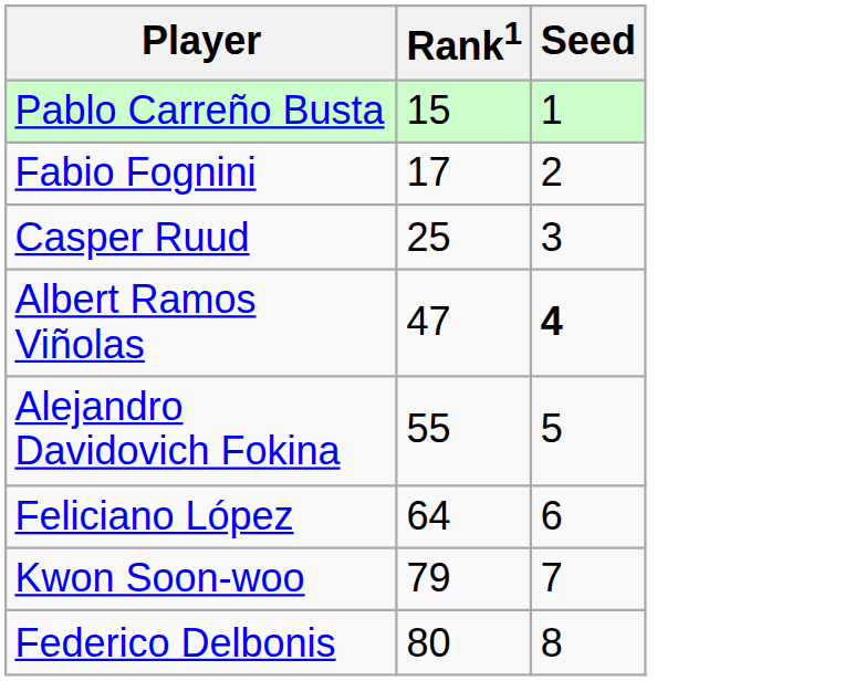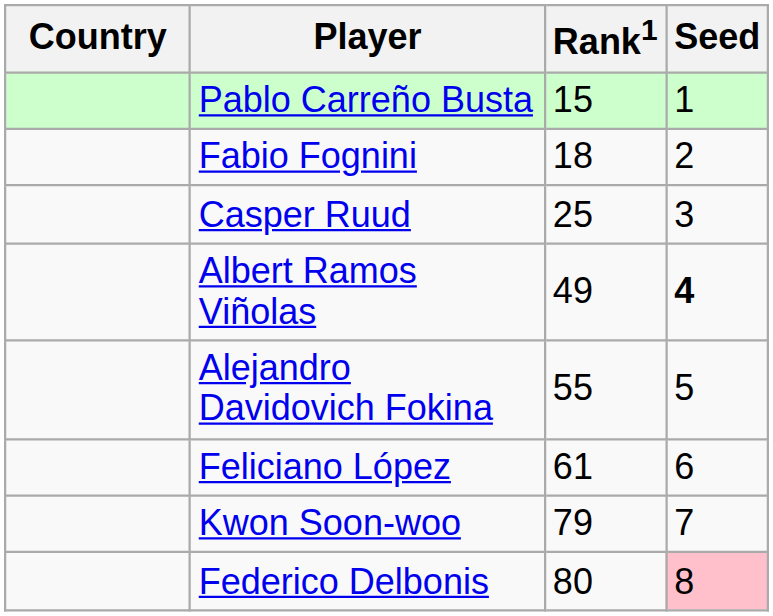+ column: Country
Fabio Fognini | Rank1: 17 -> 18
Albert Ramos Viñolas | Rank1: 47 -> 49
Feliciano López | Rank1: 64 -> 61
Federico Delbonis | Seed: no background -> pink background
